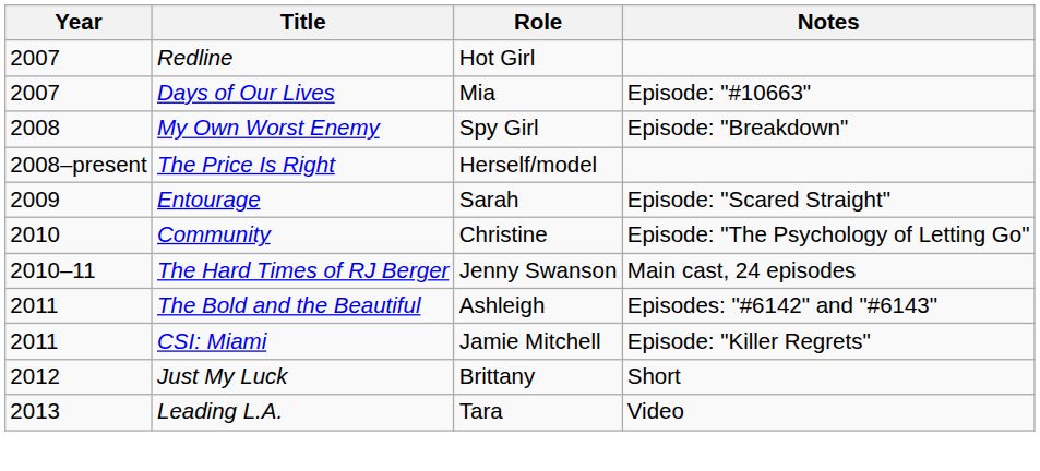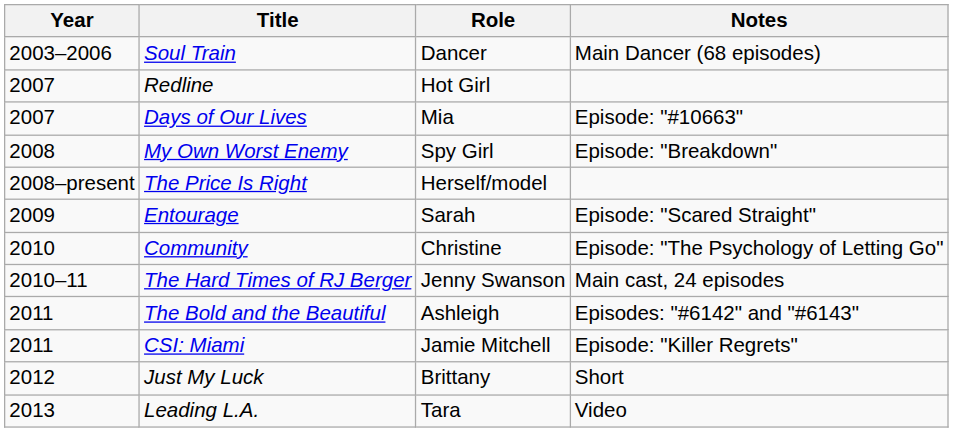+ row: 2003–2006 | Soul Train | Dancer | Main Dancer (68 episodes)
